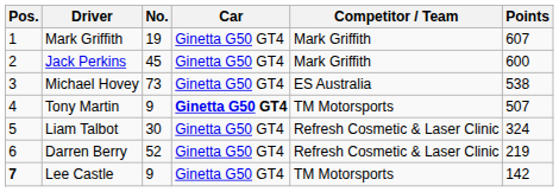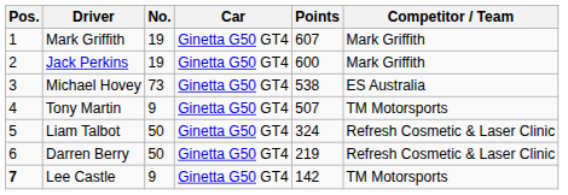columns swapped: Competitor / Team <-> Points
Jack Perkins | No.: 45 -> 19
Tony Martin | Car: bold -> normal
Liam Talbot | No.: 30 -> 50
Darren Berry | No.: 52 -> 50
